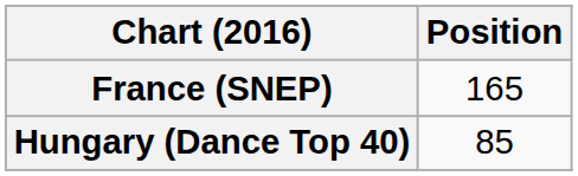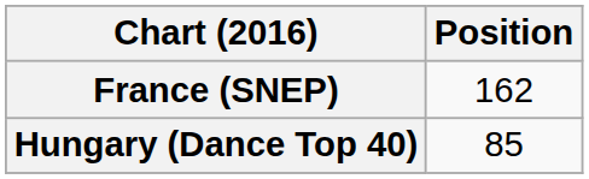France (SNEP) | Position: 165 -> 162
